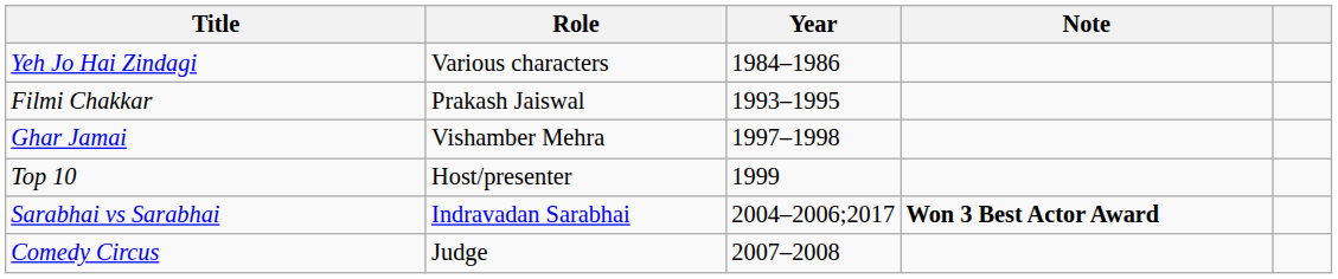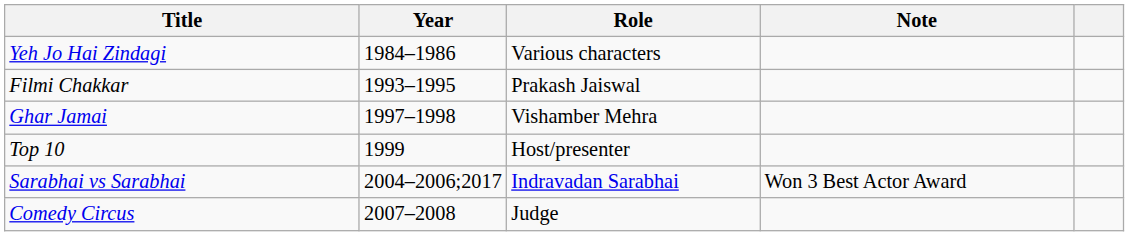columns swapped: Year <-> Role
Sarabhai vs Sarabhai | Note: bold -> normal
